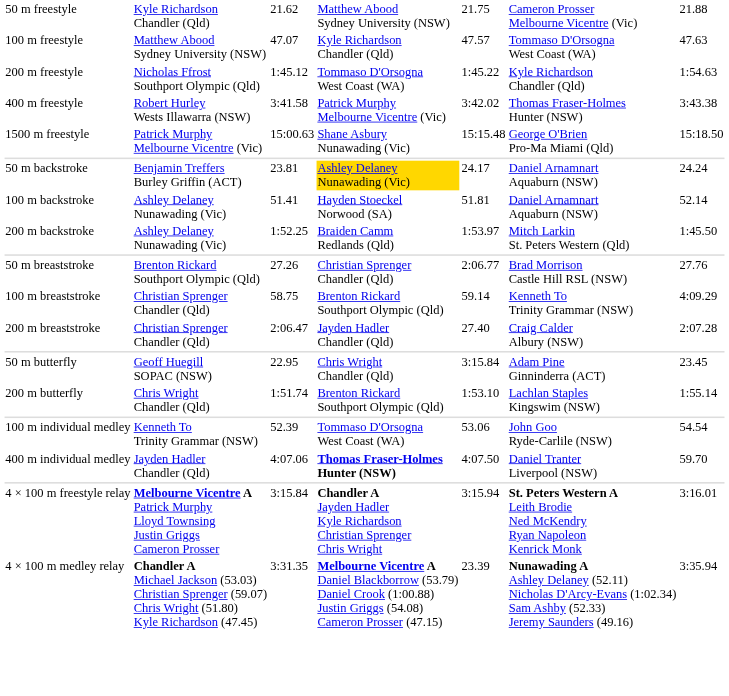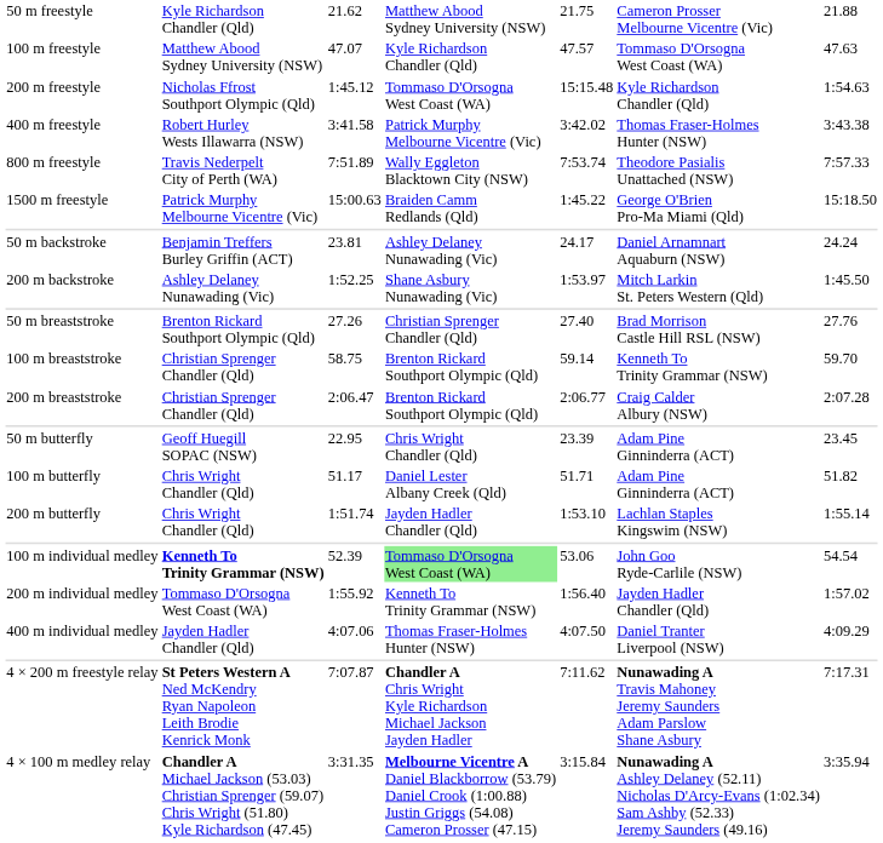200 m freestyle | column 5: 1:45.22 -> 15:15.48
+ row: 800 m freestyle | Travis Nederpelt City of Perth (WA) | 7:51.89 | Wally Eggleton Blacktown City (NSW) | 7:53.74 | Theodore Pasialis Unattached (NSW) | 7:57.33
1500 m freestyle | column 4: Shane Asbury Nunawading (Vic) -> Braiden Camm Redlands (Qld)
1500 m freestyle | column 5: 15:15.48 -> 1:45.22
50 m backstroke | column 4: gold background -> no background
- row: 100 m backstroke | Ashley Delaney Nunawading (Vic) | 51.41 | Hayden Stoeckel Norwood (SA) | 51.81 | Daniel Arnamnart Aquaburn (NSW) | 52.14
200 m backstroke | column 4: Braiden Camm Redlands (Qld) -> Shane Asbury Nunawading (Vic)
50 m breaststroke | column 5: 2:06.77 -> 27.40
100 m breaststroke | column 7: 4:09.29 -> 59.70
200 m breaststroke | column 4: Jayden Hadler Chandler (Qld) -> Brenton Rickard Southport Olympic (Qld)
200 m breaststroke | column 5: 27.40 -> 2:06.77
50 m butterfly | column 5: 3:15.84 -> 23.39
+ row: 100 m butterfly | Chris Wright Chandler (Qld) | 51.17 | Daniel Lester Albany Creek (Qld) | 51.71 | Adam Pine Ginninderra (ACT) | 51.82
200 m butterfly | column 4: Brenton Rickard Southport Olympic (Qld) -> Jayden Hadler Chandler (Qld)
100 m individual medley | column 2: normal -> bold
100 m individual medley | column 4: no background -> lightgreen background
+ row: 200 m individual medley | Tommaso D'Orsogna West Coast (WA) | 1:55.92 | Kenneth To Trinity Grammar (NSW) | 1:56.40 | Jayden Hadler Chandler (Qld) | 1:57.02
400 m individual medley | column 4: bold -> normal
400 m individual medley | column 7: 59.70 -> 4:09.29
- row: 4 × 100 m freestyle relay | Melbourne Vicentre A Patrick Murphy Lloyd Townsing Justin Griggs Cameron Prosser | 3:15.84 | Chandler A Jayden Hadler Kyle Richardson Christian Sprenger Chris Wright | 3:15.94 | St. Peters Western A Leith Brodie Ned McKendry Ryan Napoleon Kenrick Monk | 3:16.01
+ row: 4 × 200 m freestyle relay | St Peters Western A Ned McKendry Ryan Napoleon Leith Brodie Kenrick Monk | 7:07.87 | Chandler A Chris Wright Kyle Richardson Michael Jackson Jayden Hadler | 7:11.62 | Nunawading A Travis Mahoney Jeremy Saunders Adam Parslow Shane Asbury | 7:17.31
4 × 100 m medley relay | column 5: 23.39 -> 3:15.84
